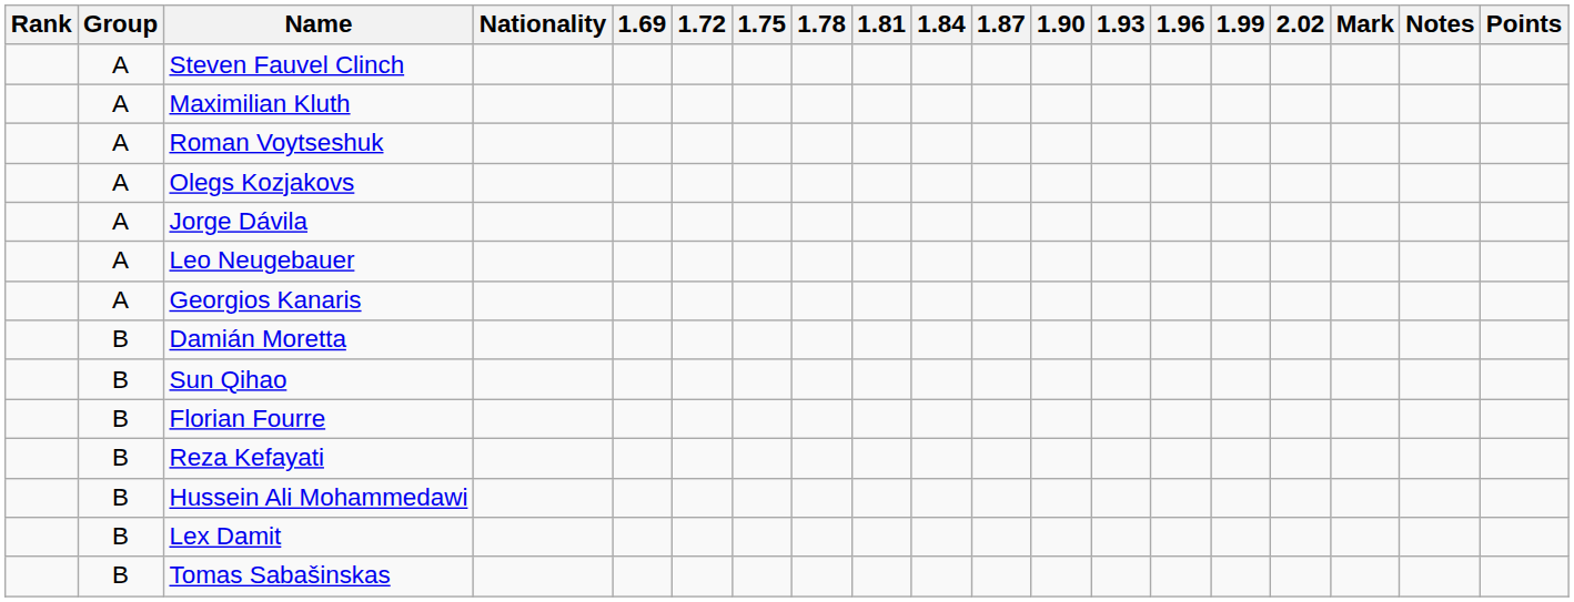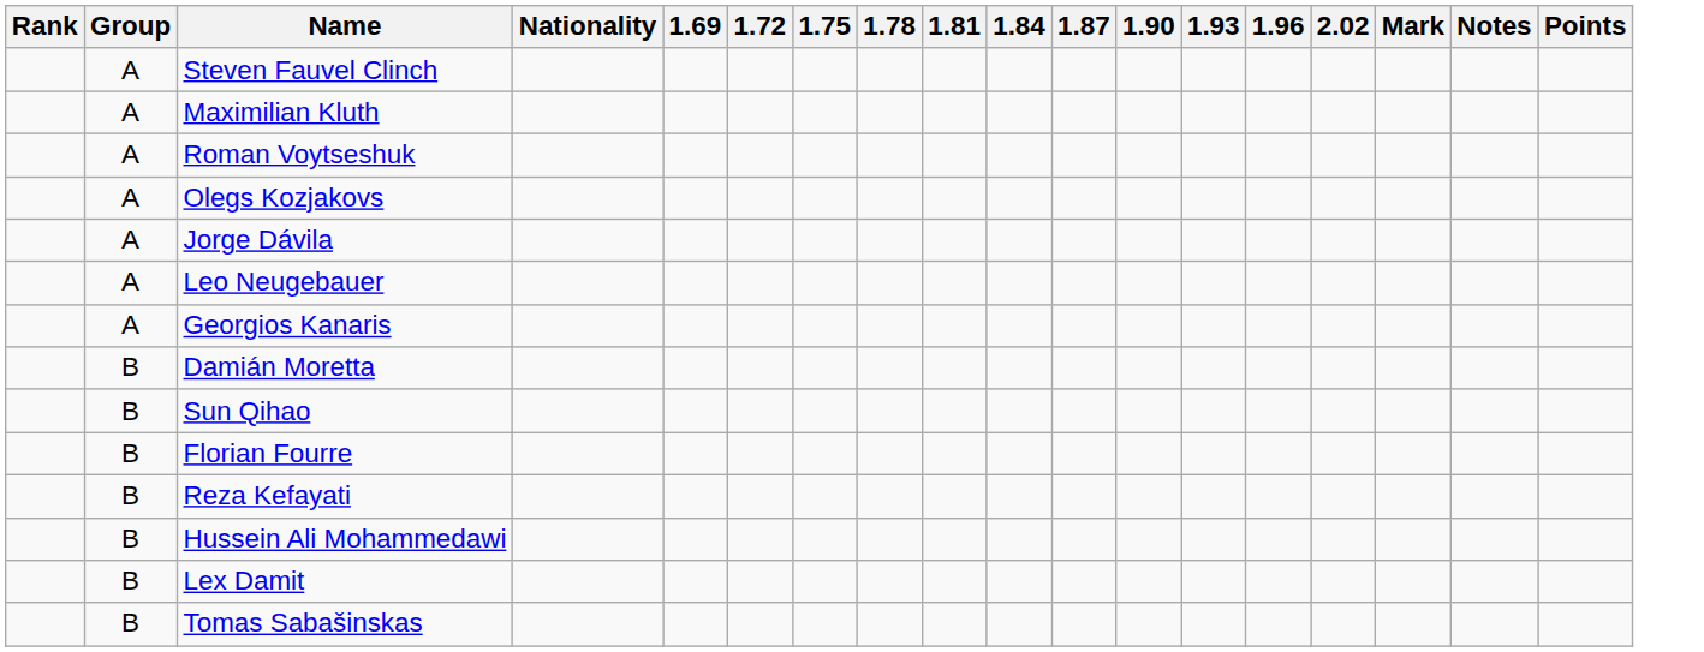- column: 1.99
